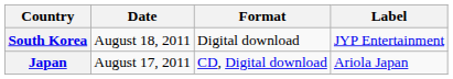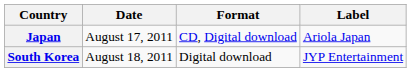rows swapped: Japan <-> South Korea
